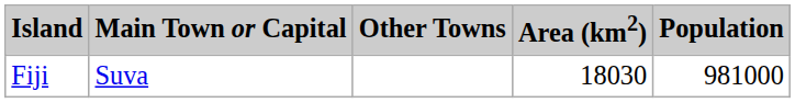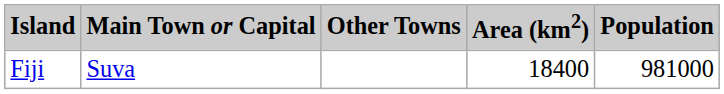Fiji | Area (km2): 18030 -> 18400
